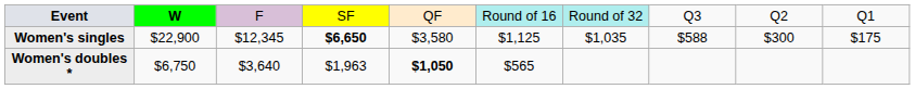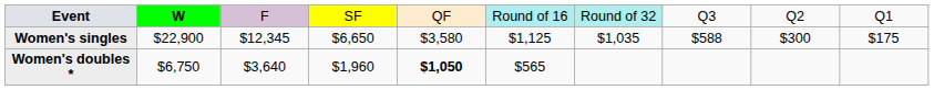Women's singles | column 4: bold -> normal
Women's doubles * | column 4: $1,963 -> $1,960
